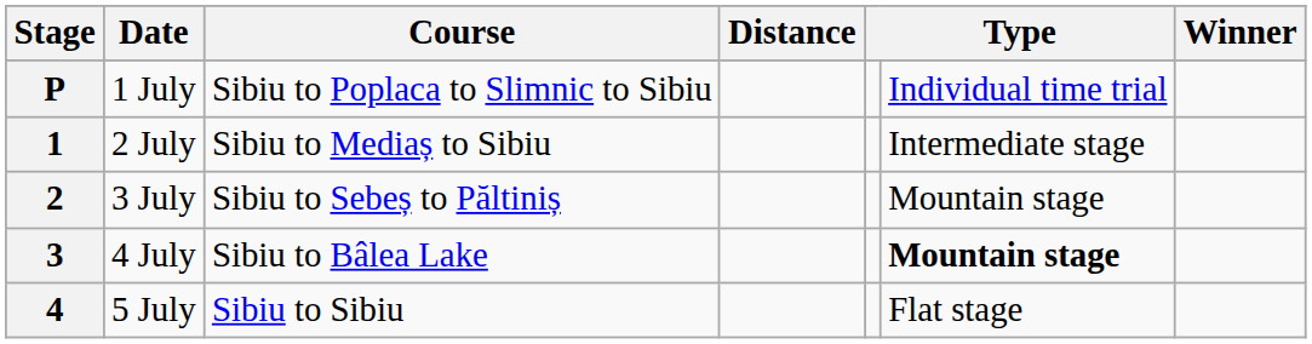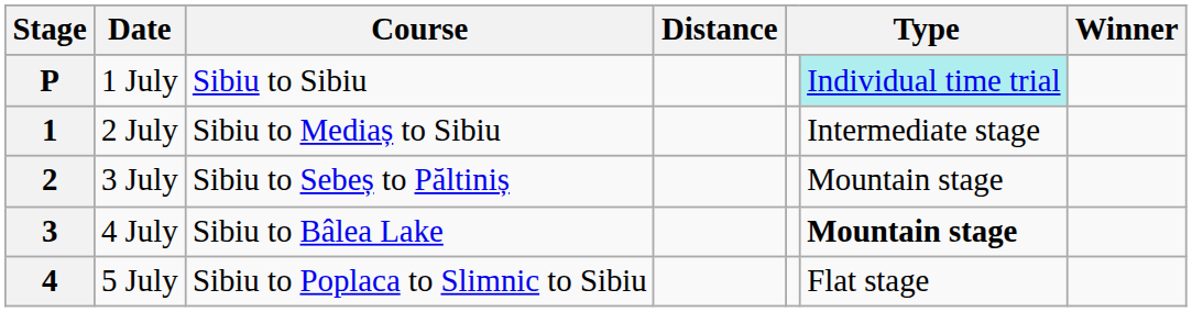P | Course: Sibiu to Poplaca to Slimnic to Sibiu -> Sibiu to Sibiu
P | column 6: no background -> paleturquoise background
4 | Course: Sibiu to Sibiu -> Sibiu to Poplaca to Slimnic to Sibiu
